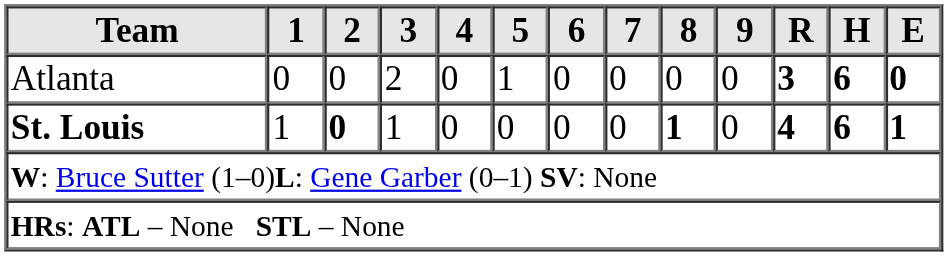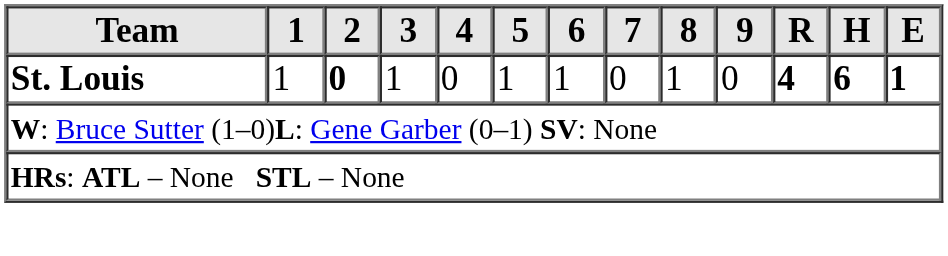- row: Atlanta | 0 | 0 | 2 | 0 | 1 | 0 | 0 | 0 | 0 | 3 | 6 | 0
St. Louis | 5: 0 -> 1
St. Louis | 6: 0 -> 1
St. Louis | 8: bold -> normal
